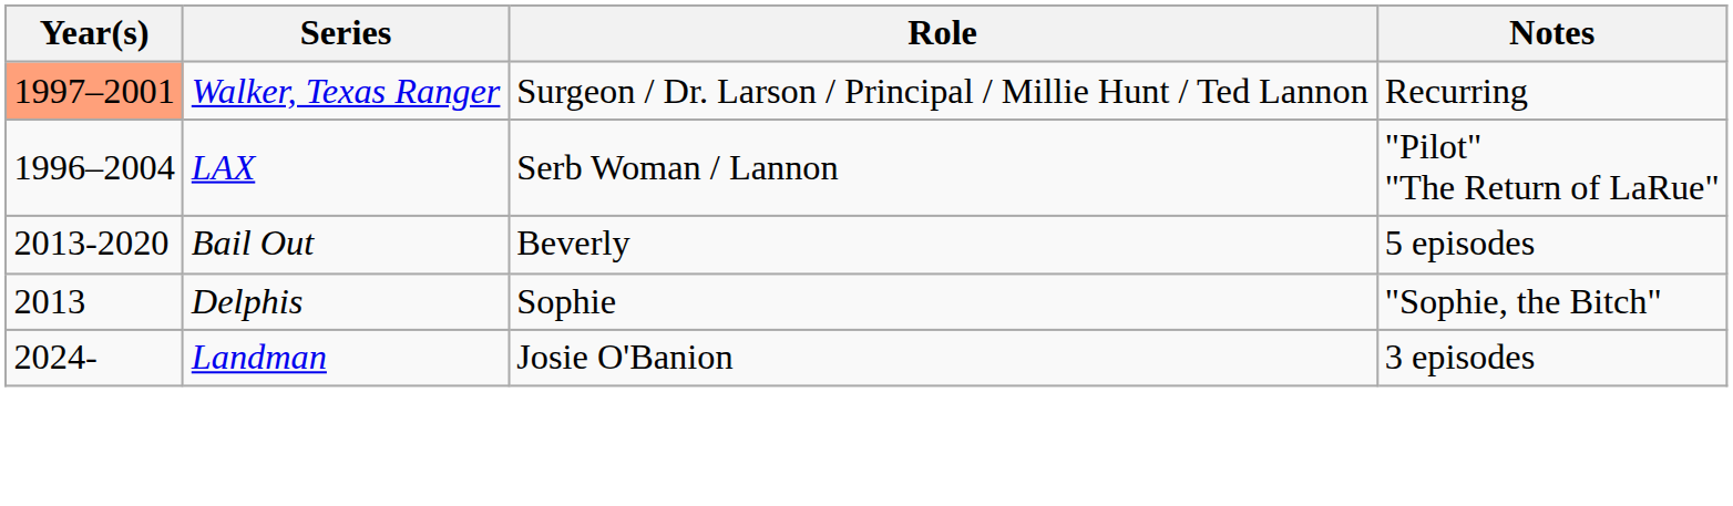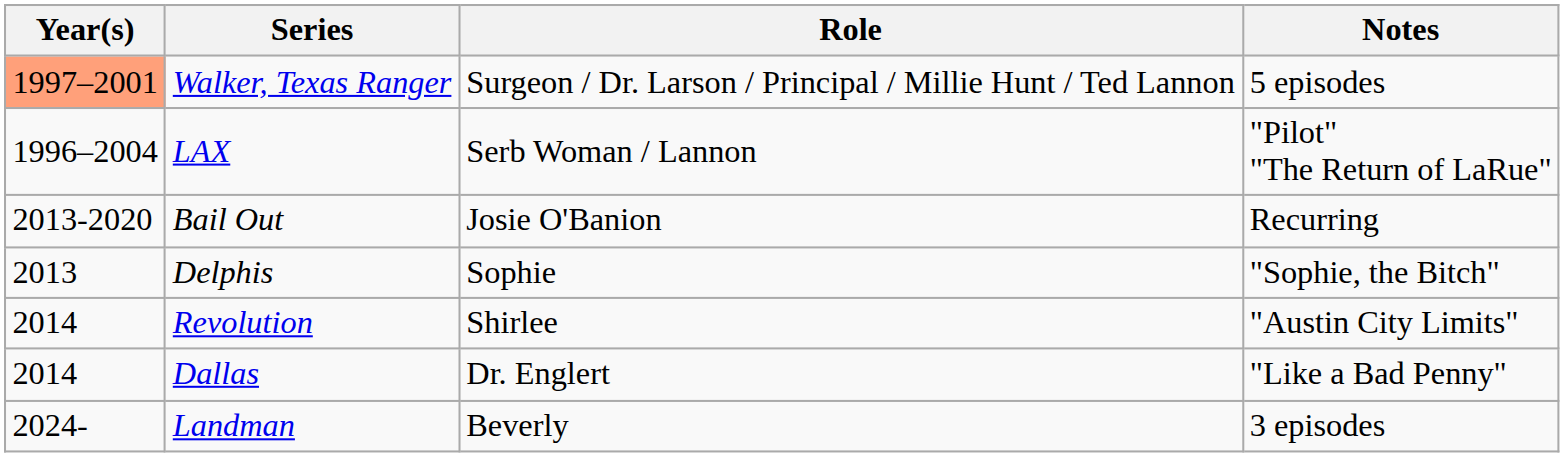Walker, Texas Ranger | Notes: Recurring -> 5 episodes
Bail Out | Role: Beverly -> Josie O'Banion
Bail Out | Notes: 5 episodes -> Recurring
+ row: 2014 | Revolution | Shirlee | "Austin City Limits"
+ row: 2014 | Dallas | Dr. Englert | "Like a Bad Penny"
Landman | Role: Josie O'Banion -> Beverly
